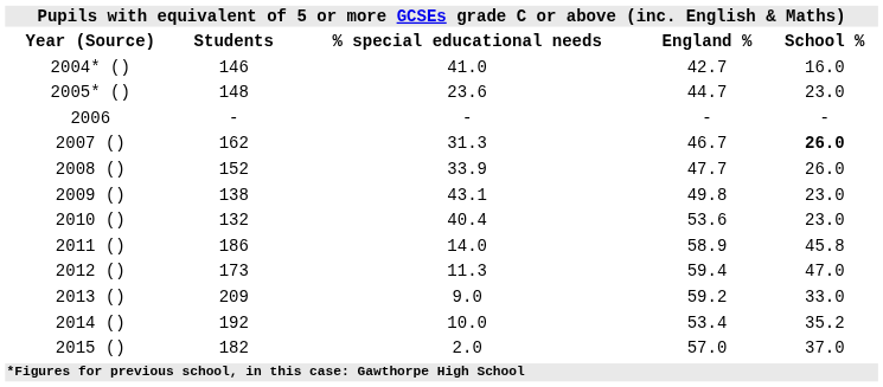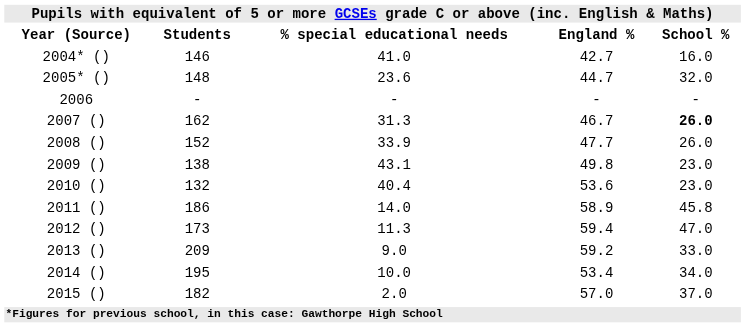2005* () | School %: 23.0 -> 32.0
2014 () | Students: 192 -> 195
2014 () | School %: 35.2 -> 34.0
